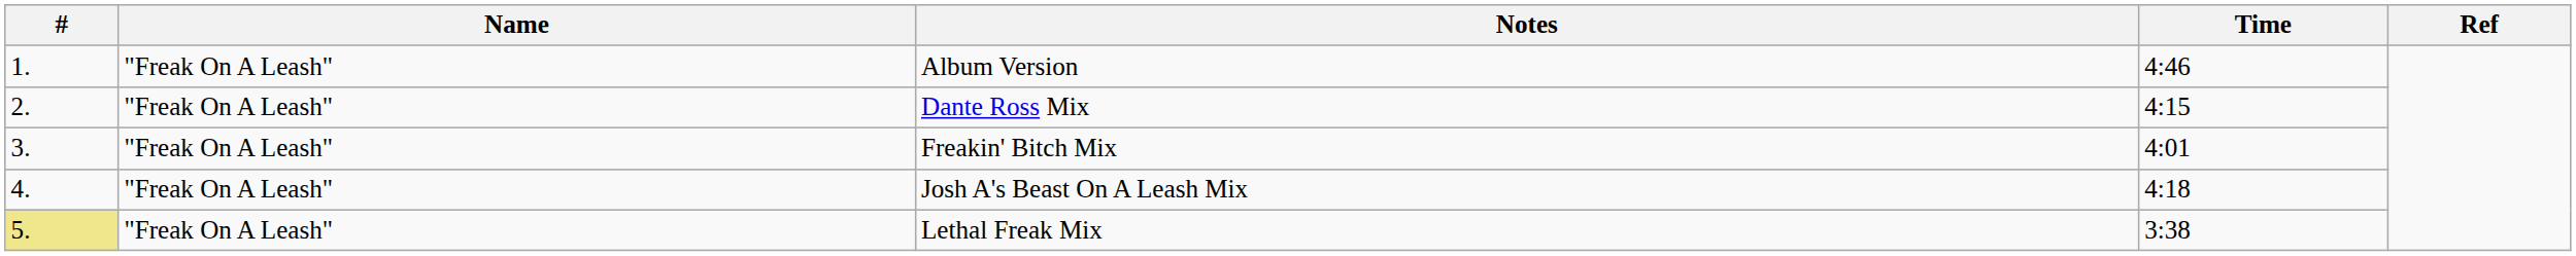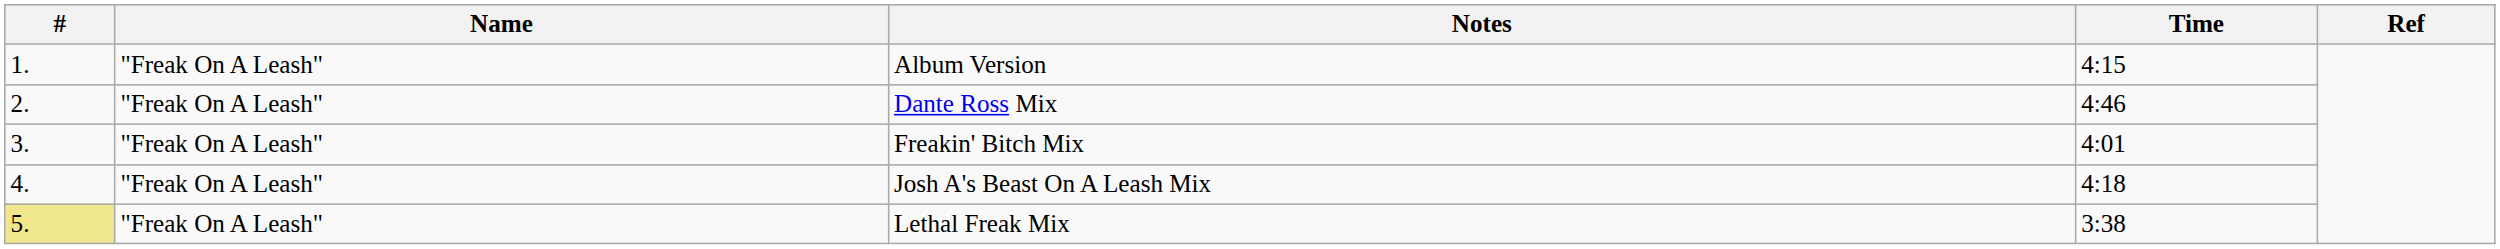Album Version | Time: 4:46 -> 4:15
Dante Ross Mix | Time: 4:15 -> 4:46
